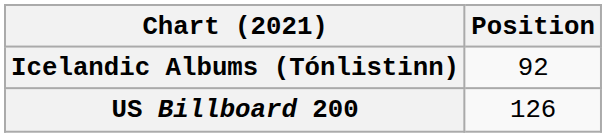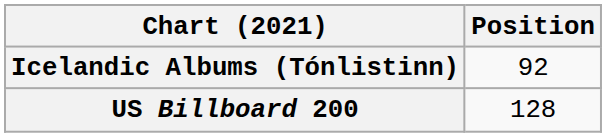US Billboard 200 | Position: 126 -> 128
